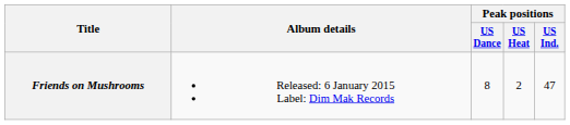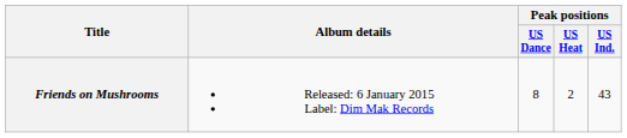Friends on Mushrooms | Peak positions / US Ind.: 47 -> 43
